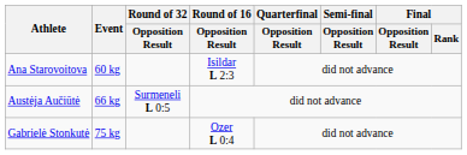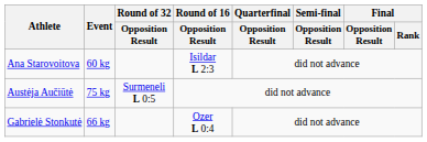Austėja Aučiūtė | Event: 66 kg -> 75 kg
Gabrielė Stonkutė | Event: 75 kg -> 66 kg
